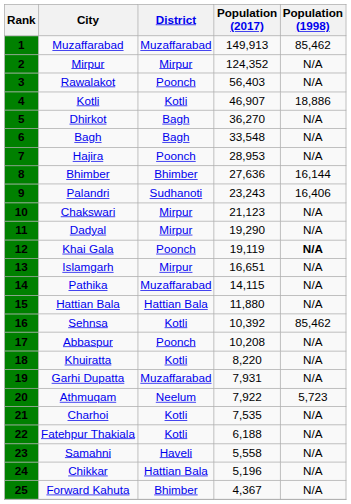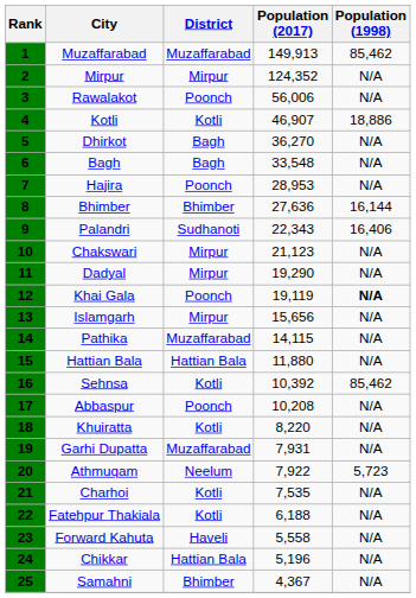3 | Population (2017): 56,403 -> 56,006
9 | Population (2017): 23,243 -> 22,343
13 | Population (2017): 16,651 -> 15,656
23 | City: Samahni -> Forward Kahuta
25 | City: Forward Kahuta -> Samahni
